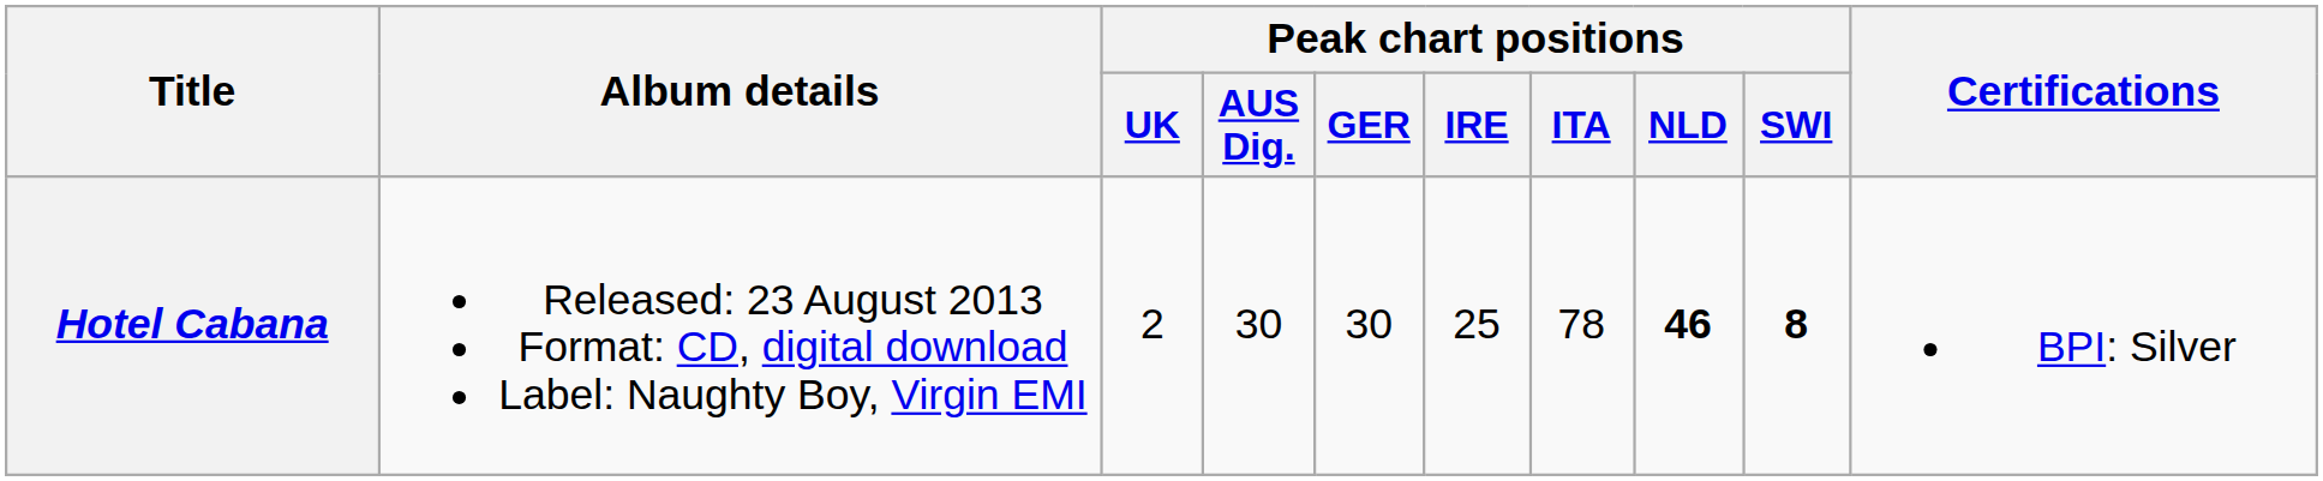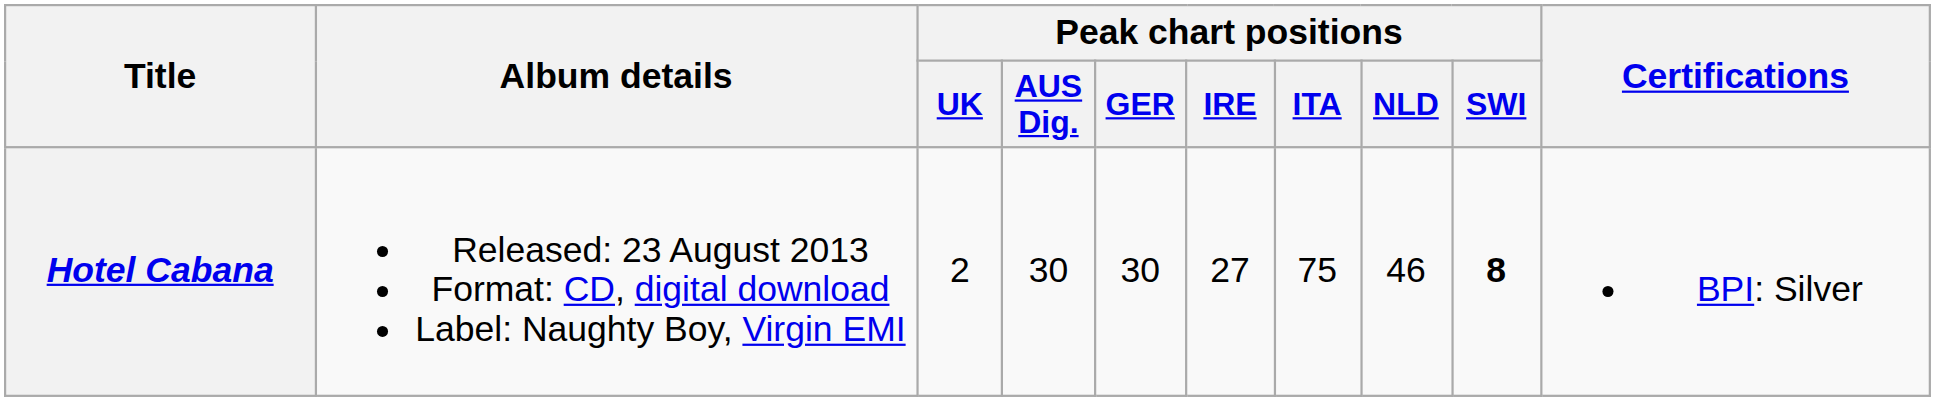Hotel Cabana | Peak chart positions / IRE: 25 -> 27
Hotel Cabana | Peak chart positions / ITA: 78 -> 75
Hotel Cabana | Peak chart positions / NLD: bold -> normal
